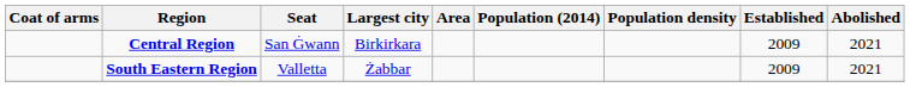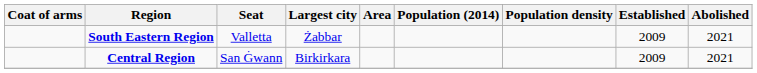rows swapped: Central Region <-> South Eastern Region
